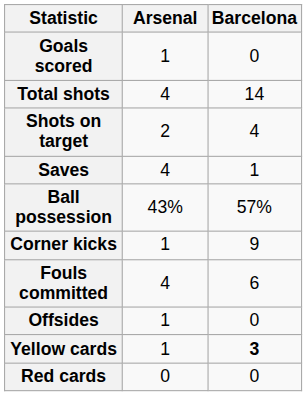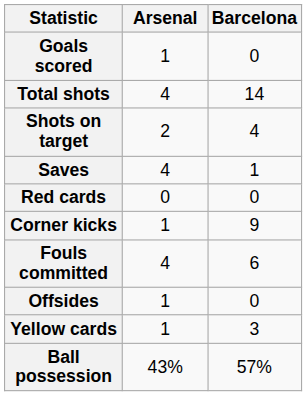rows swapped: Ball possession <-> Red cards
Yellow cards | Barcelona: bold -> normal
